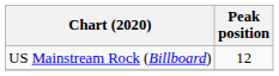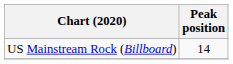US Mainstream Rock (Billboard) | Peak position: 12 -> 14
